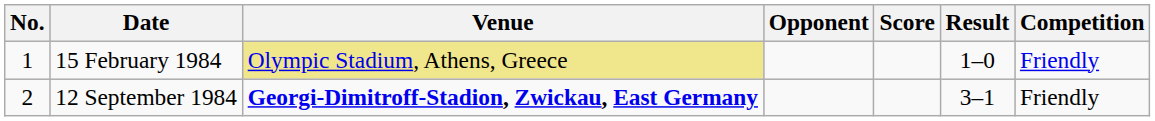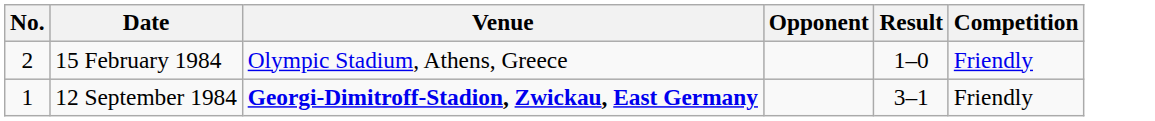- column: Score
15 February 1984 | No.: 1 -> 2
15 February 1984 | Venue: khaki background -> no background
12 September 1984 | No.: 2 -> 1
